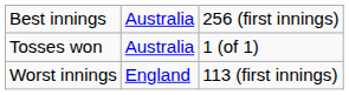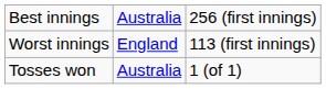rows swapped: Worst innings <-> Tosses won
